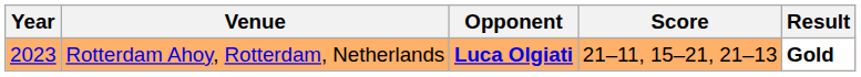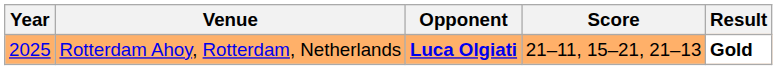Rotterdam Ahoy, Rotterdam, Netherlands | Year: 2023 -> 2025
